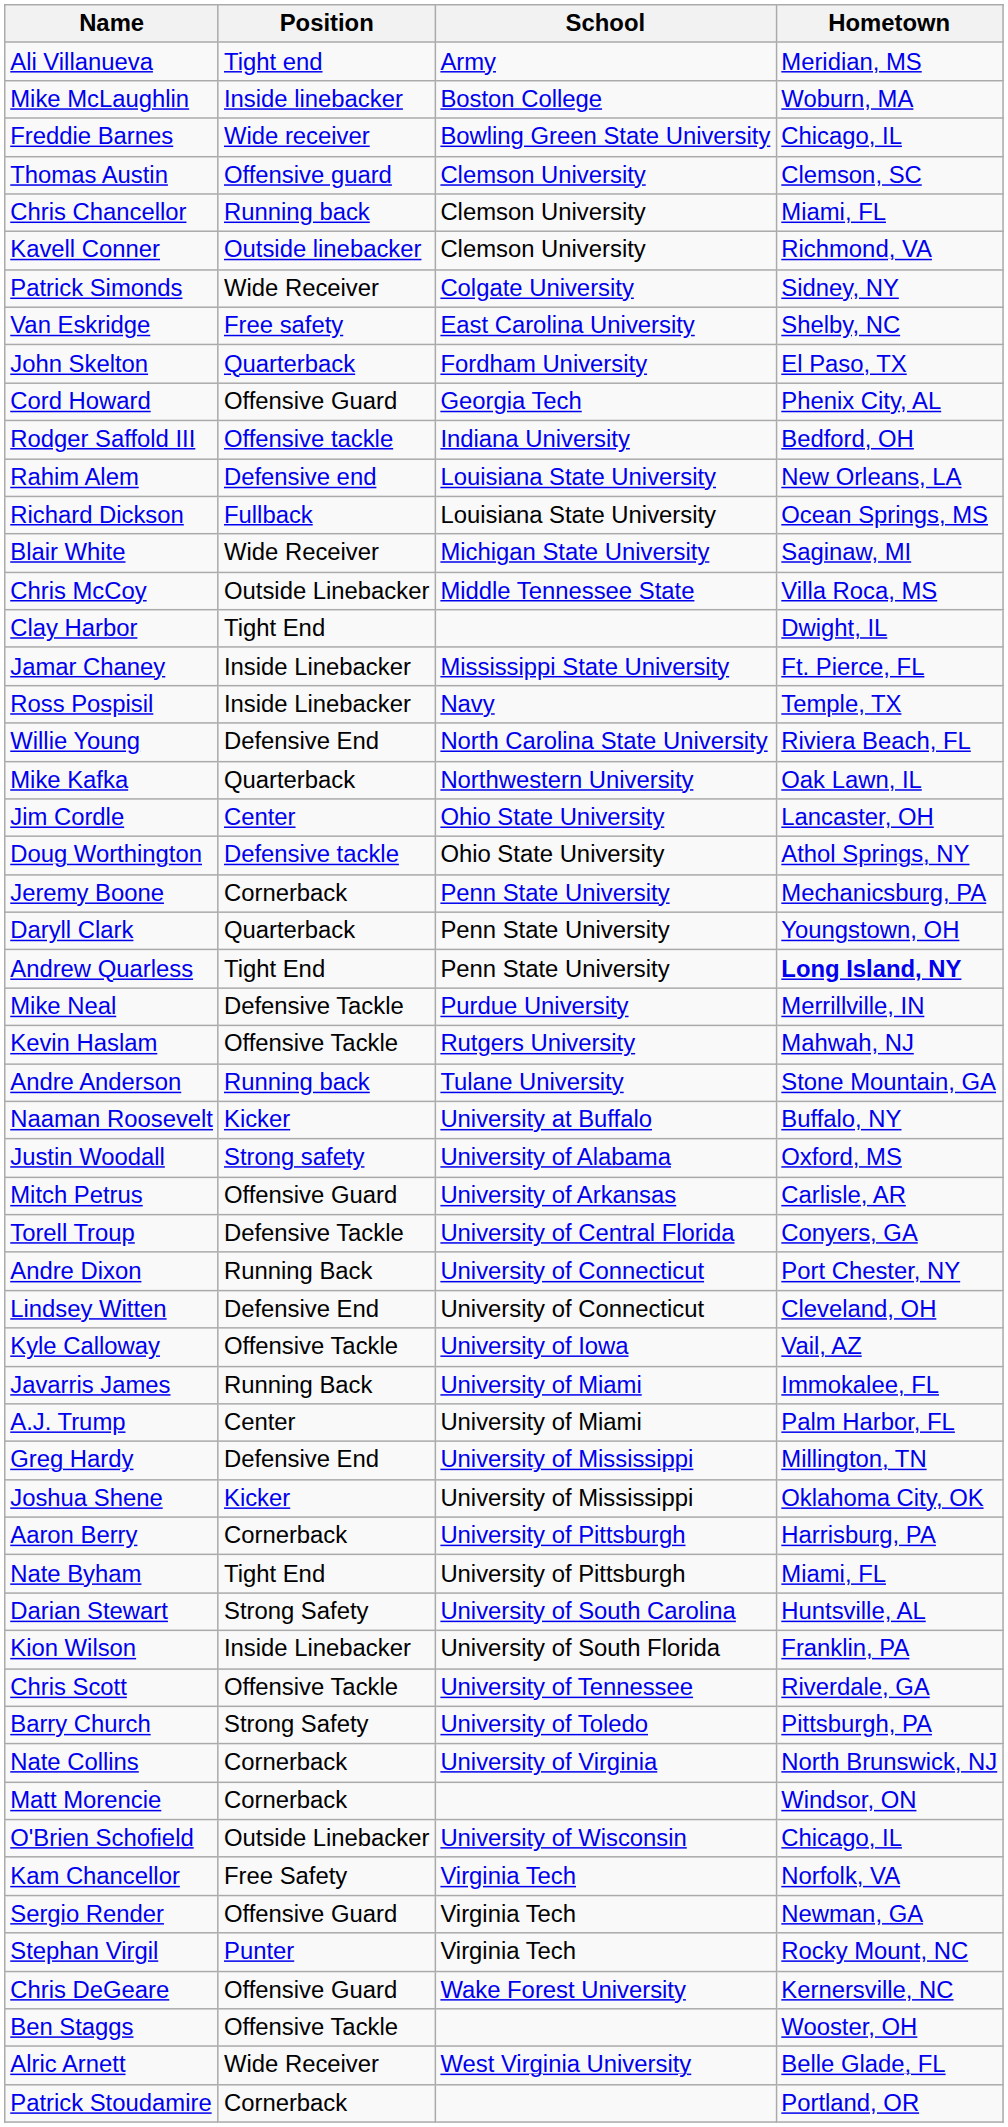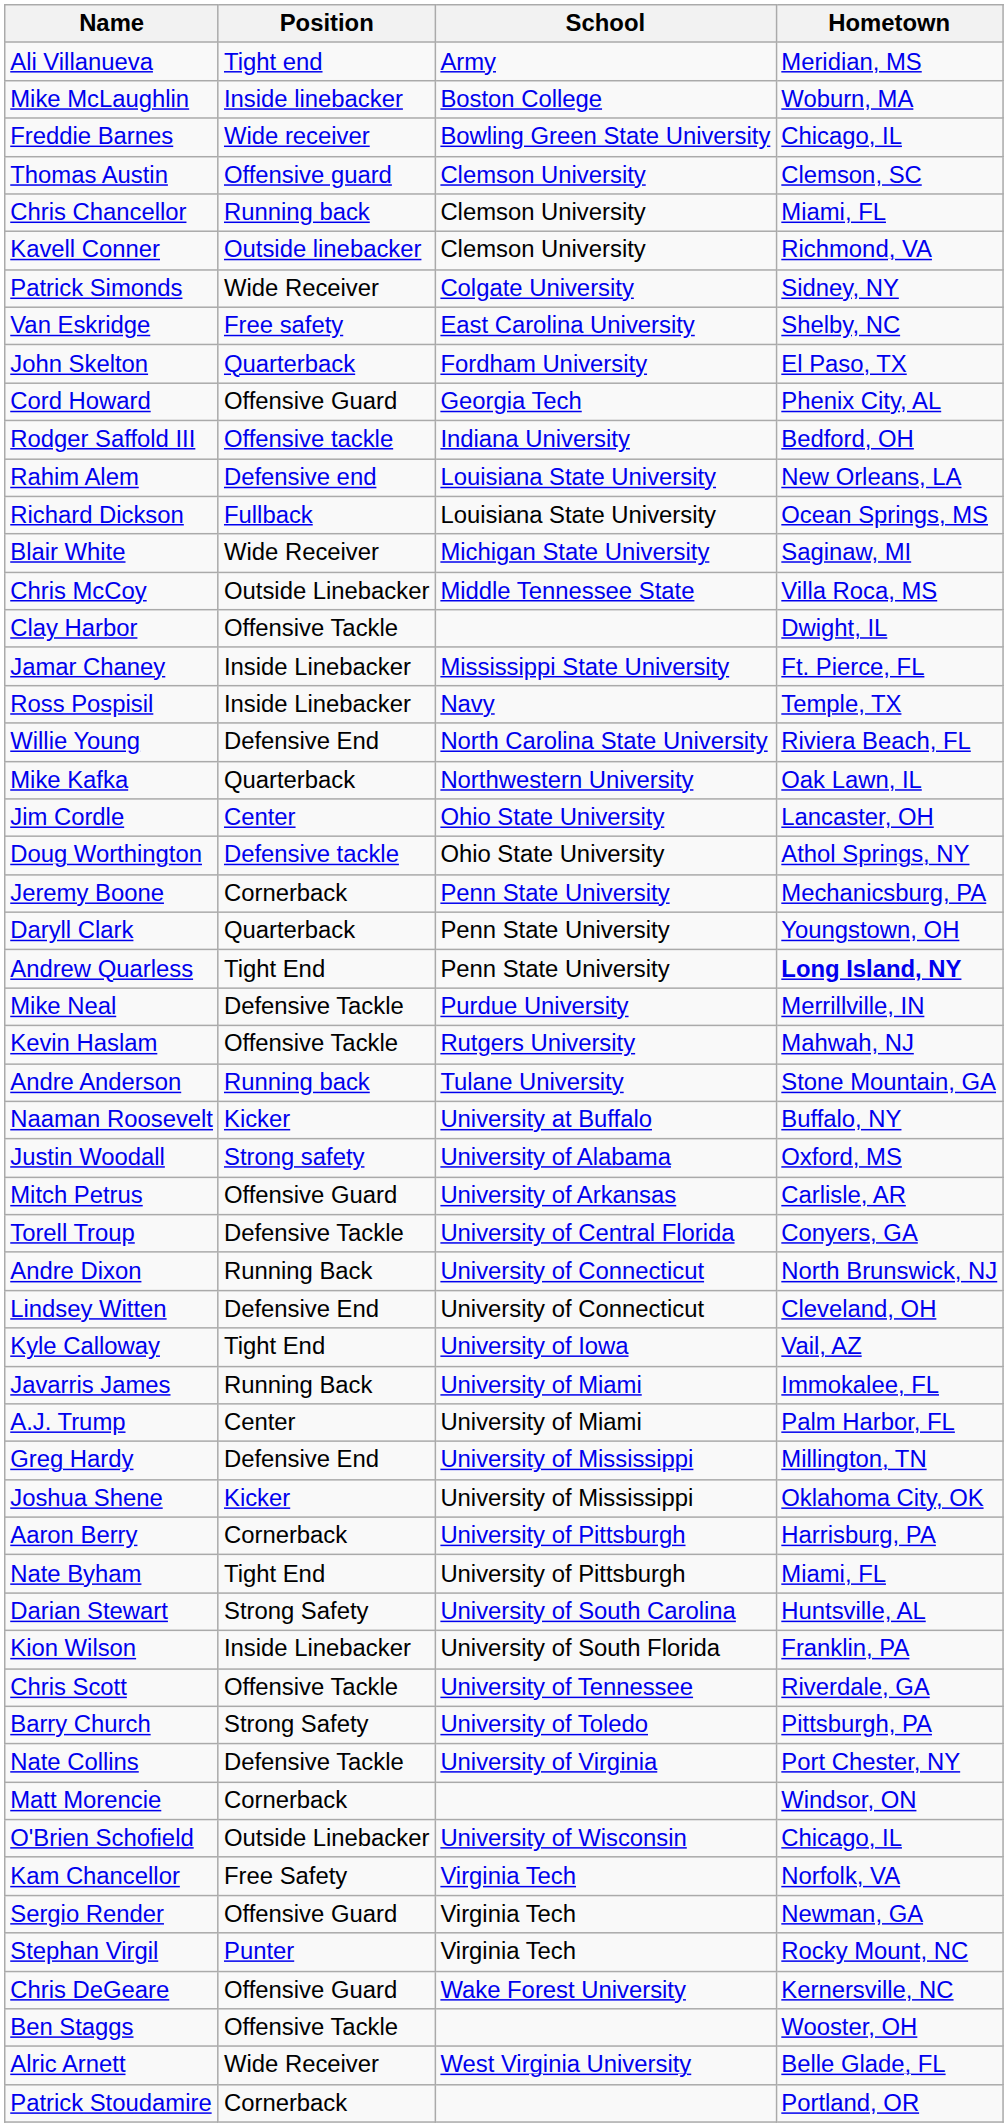Clay Harbor | Position: Tight End -> Offensive Tackle
Andre Dixon | Hometown: Port Chester, NY -> North Brunswick, NJ
Kyle Calloway | Position: Offensive Tackle -> Tight End
Nate Collins | Position: Cornerback -> Defensive Tackle
Nate Collins | Hometown: North Brunswick, NJ -> Port Chester, NY
